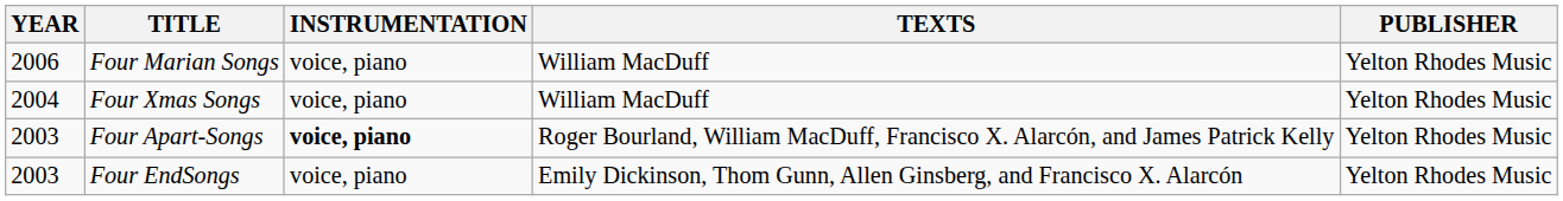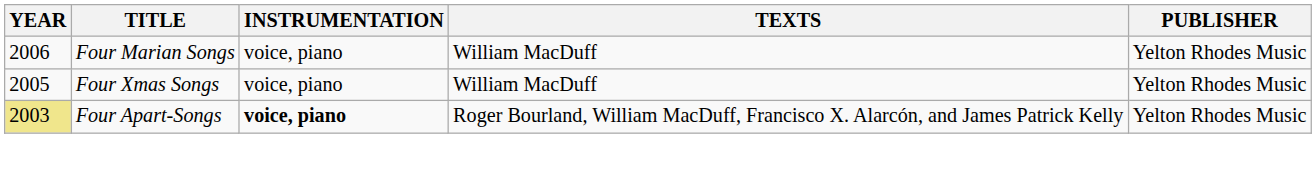Four Xmas Songs | YEAR: 2004 -> 2005
Four Apart-Songs | YEAR: no background -> khaki background
- row: 2003 | Four EndSongs | voice, piano | Emily Dickinson, Thom Gunn, Allen Ginsberg, and Francisco X. Alarcón | Yelton Rhodes Music
